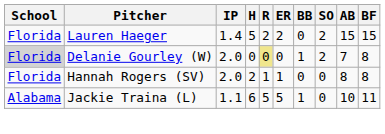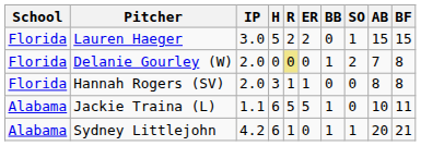Lauren Haeger | IP: 1.4 -> 3.0
Lauren Haeger | SO: 2 -> 1
Delanie Gourley (W) | School: lightgrey background -> no background
Hannah Rogers (SV) | H: 2 -> 3
+ row: Alabama | Sydney Littlejohn | 4.2 | 6 | 1 | 0 | 1 | 1 | 20 | 21
